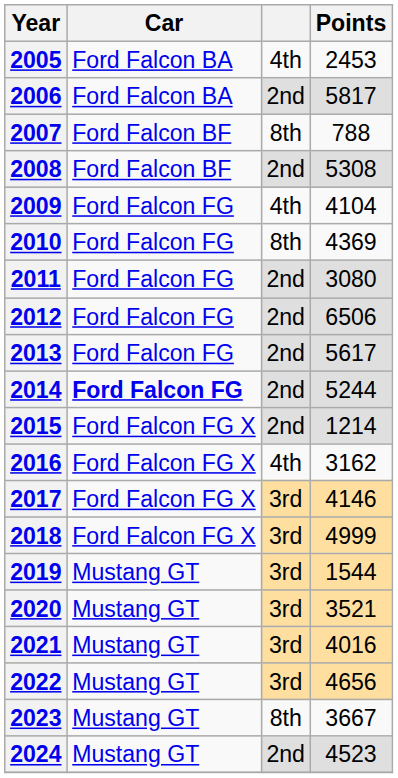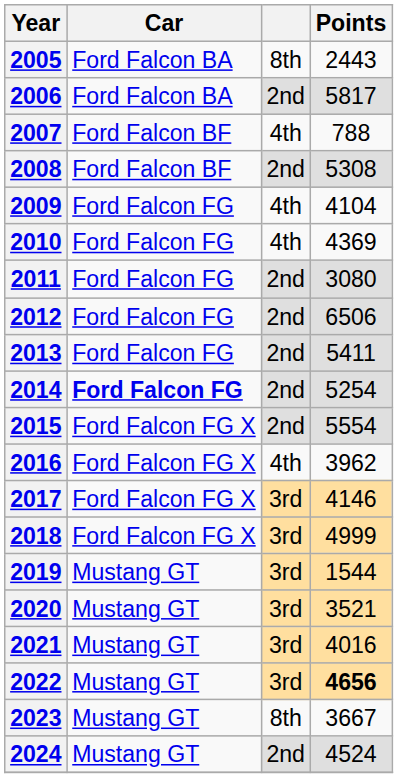2005 | column 3: 4th -> 8th
2005 | Points: 2453 -> 2443
2007 | column 3: 8th -> 4th
2010 | column 3: 8th -> 4th
2013 | Points: 5617 -> 5411
2014 | Points: 5244 -> 5254
2015 | Points: 1214 -> 5554
2016 | Points: 3162 -> 3962
2022 | Points: normal -> bold
2024 | Points: 4523 -> 4524
